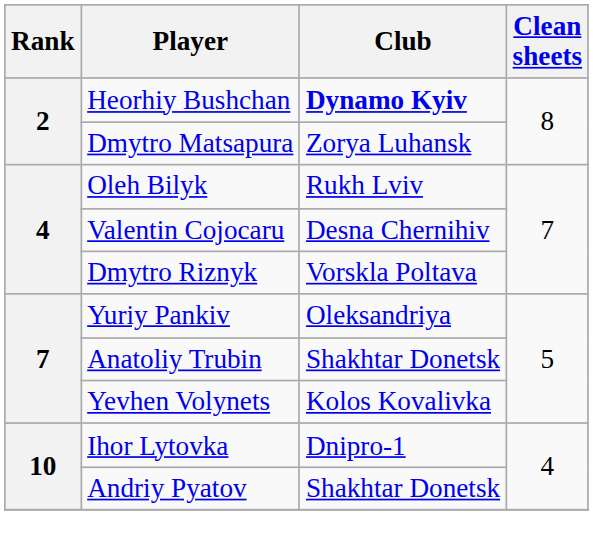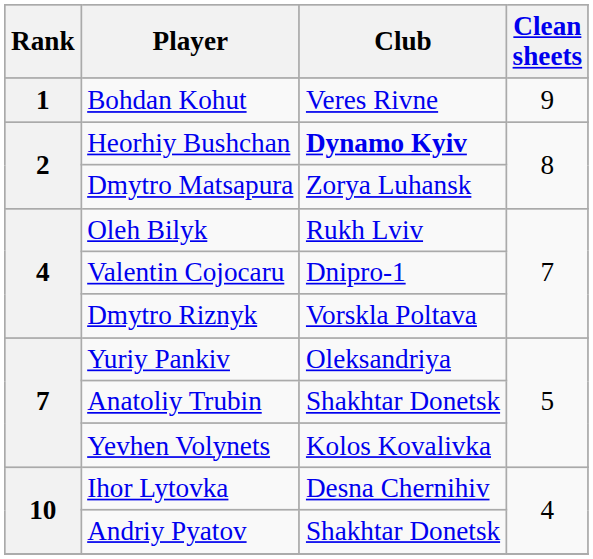+ row: 1 | Bohdan Kohut | Veres Rivne | 9
Valentin Cojocaru | Club: Desna Chernihiv -> Dnipro-1
Ihor Lytovka | Club: Dnipro-1 -> Desna Chernihiv
